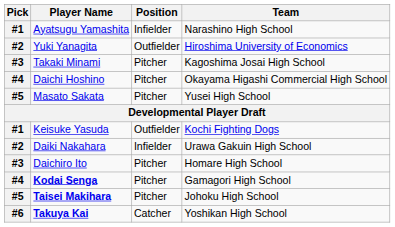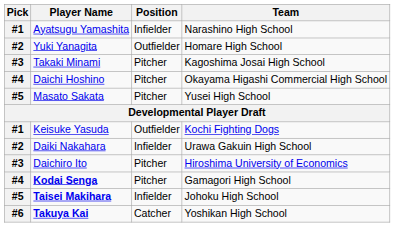Yuki Yanagita | Team: Hiroshima University of Economics -> Homare High School
Daichiro Ito | Team: Homare High School -> Hiroshima University of Economics
Taisei Makihara | Position: Pitcher -> Infielder
